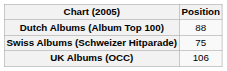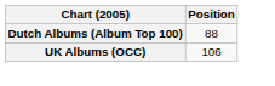- row: Swiss Albums (Schweizer Hitparade) | 75
